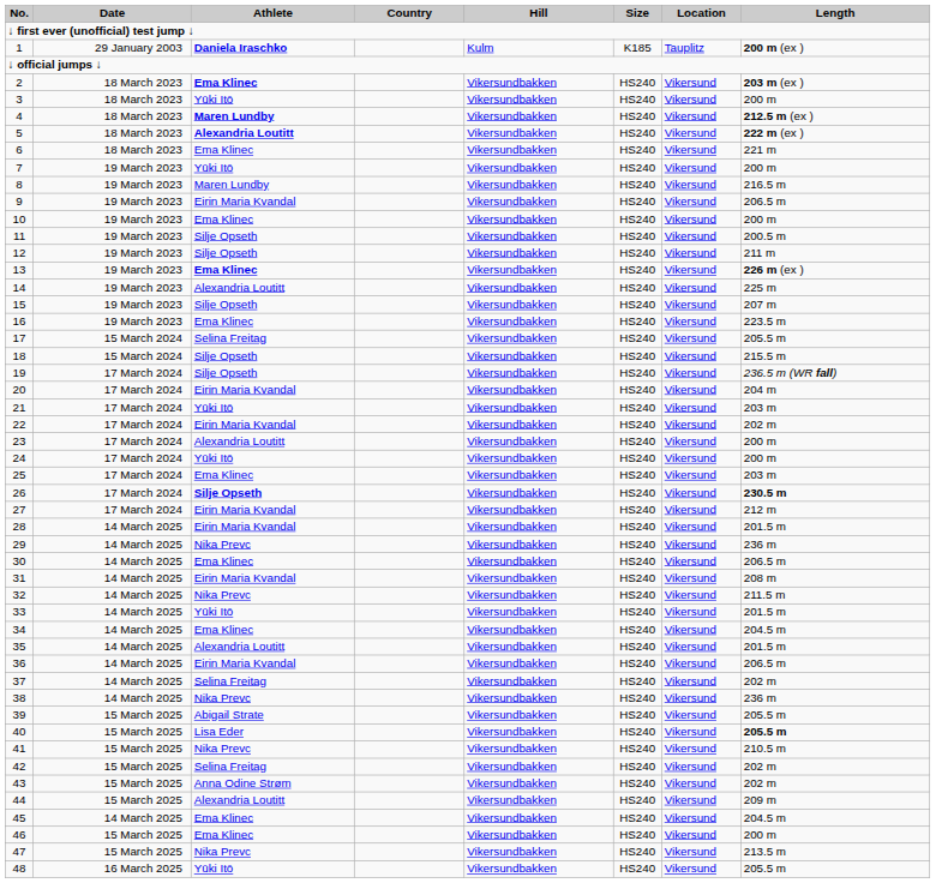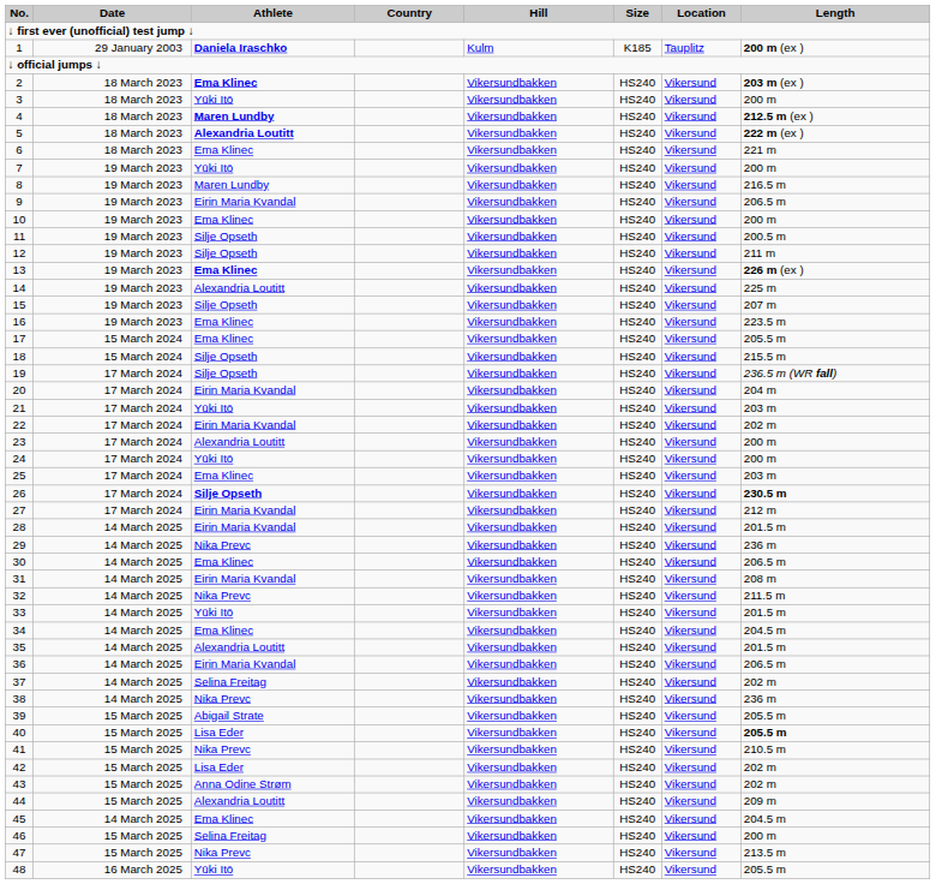17 | Athlete: Selina Freitag -> Ema Klinec
42 | Athlete: Selina Freitag -> Lisa Eder
46 | Athlete: Ema Klinec -> Selina Freitag
